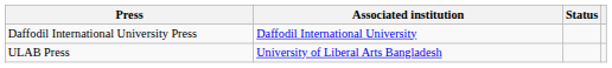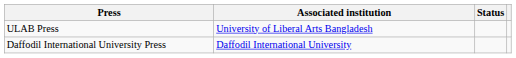rows swapped: Daffodil International University Press <-> ULAB Press
